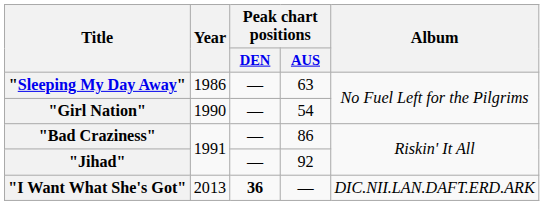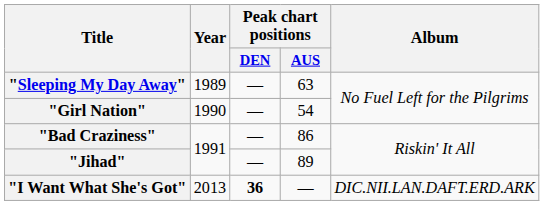"Sleeping My Day Away" | Year: 1986 -> 1989
"Jihad" | Peak chart positions / AUS: 92 -> 89
